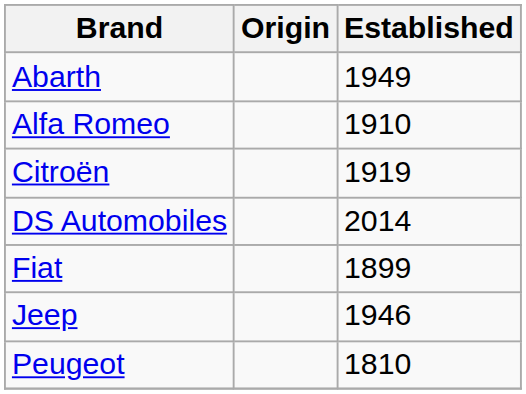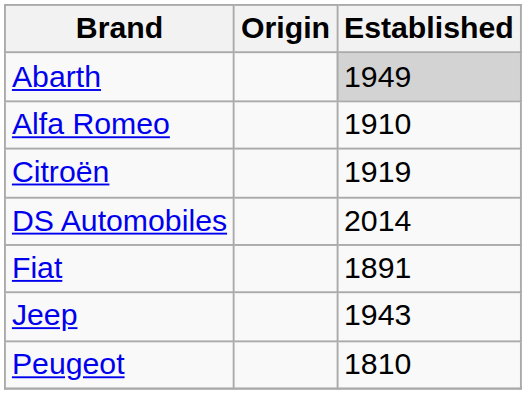Abarth | Established: no background -> lightgrey background
Fiat | Established: 1899 -> 1891
Jeep | Established: 1946 -> 1943
